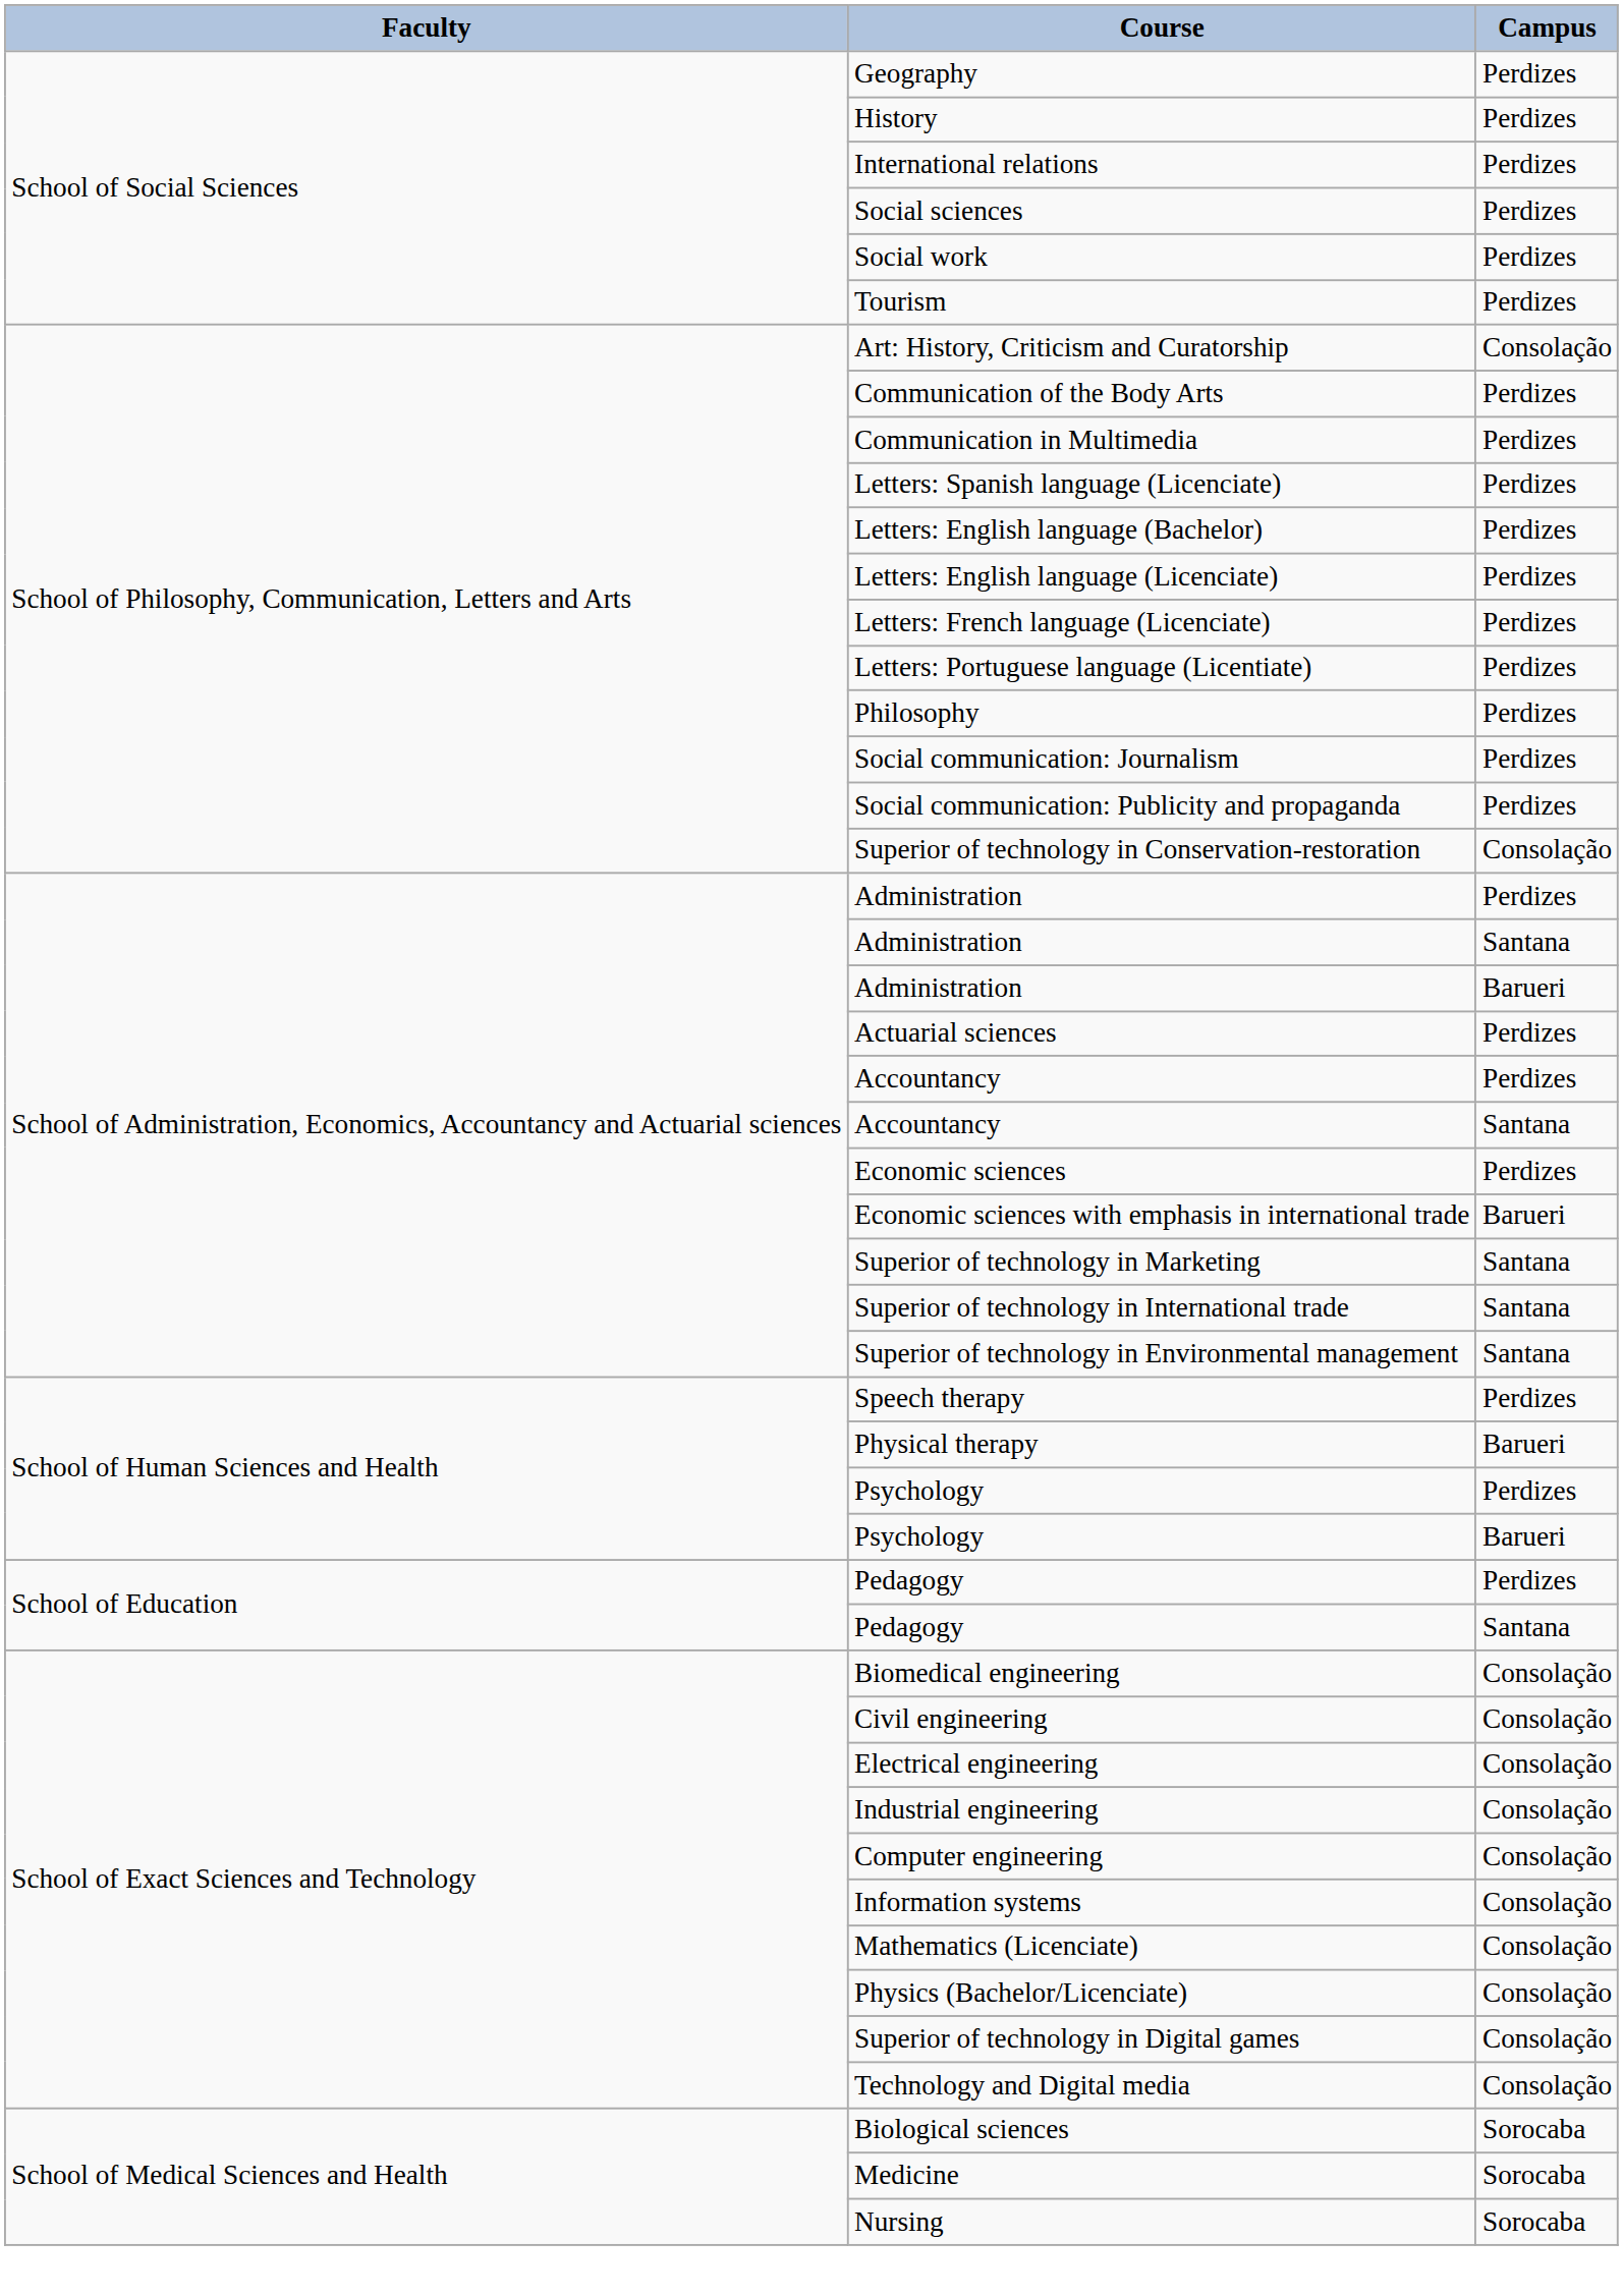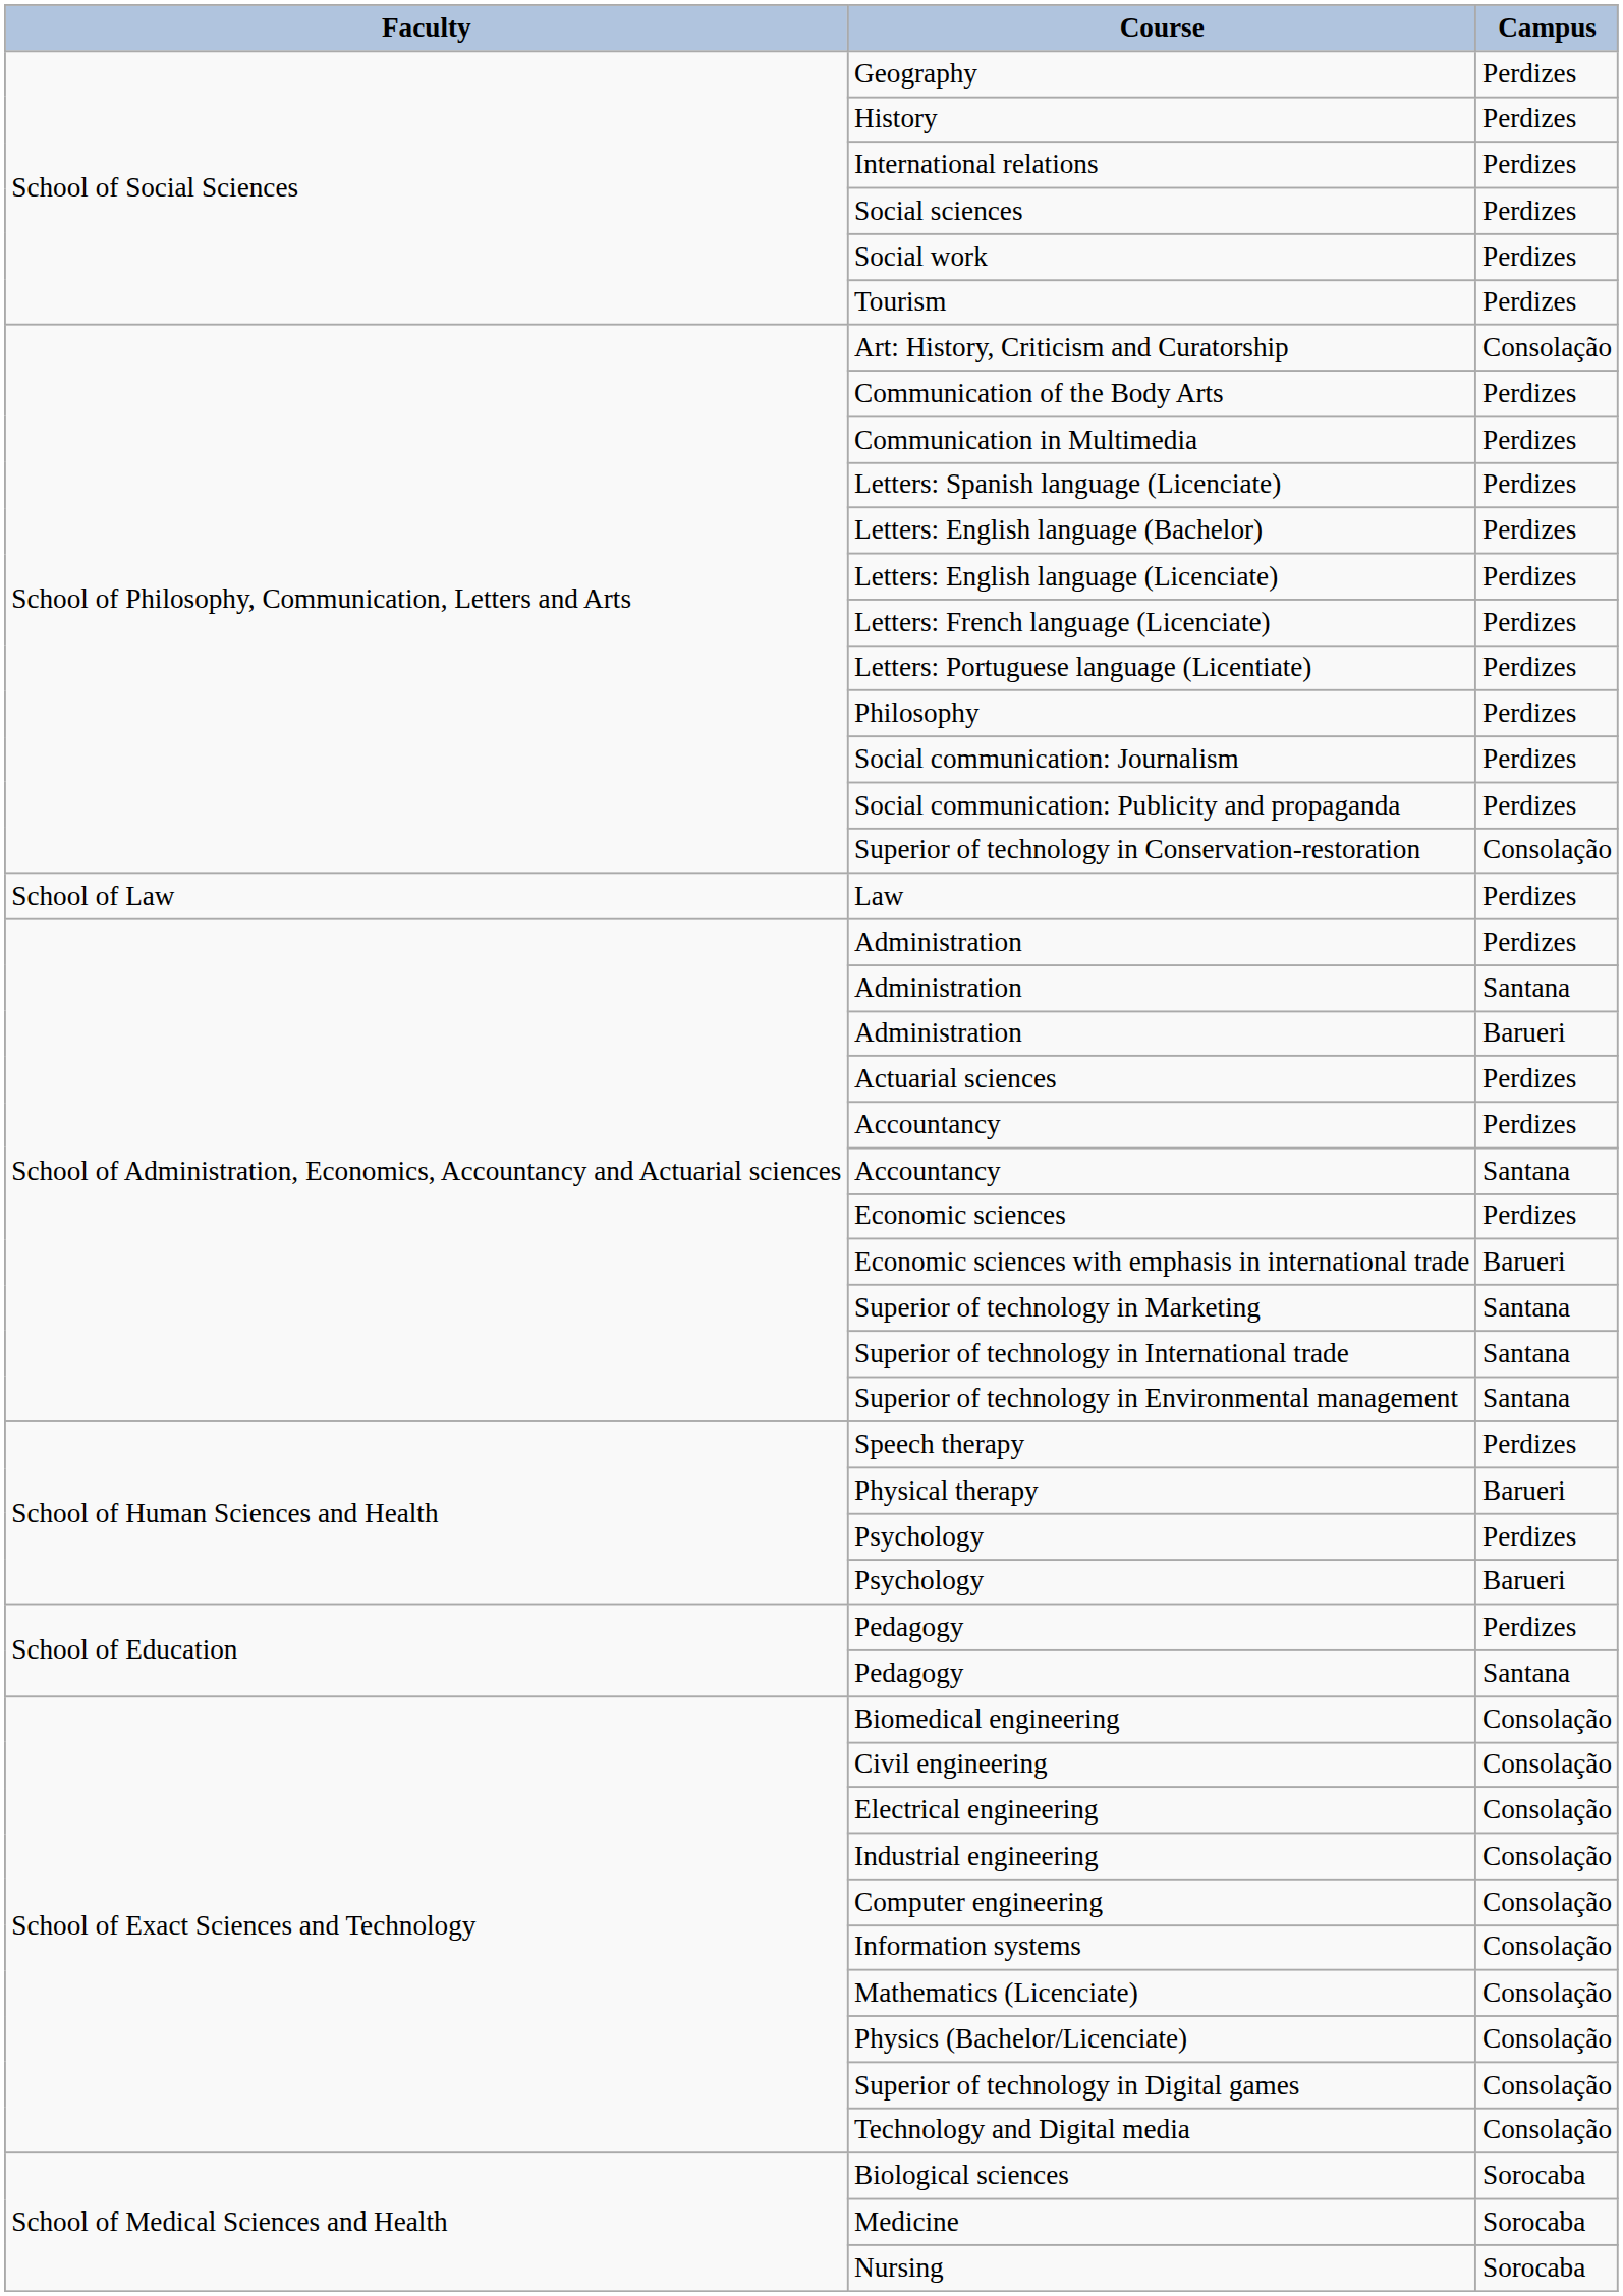+ row: School of Law | Law | Perdizes
